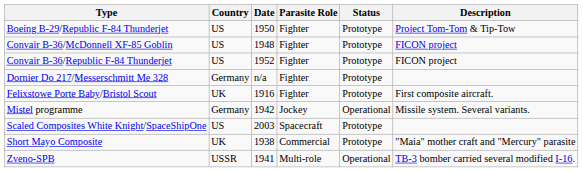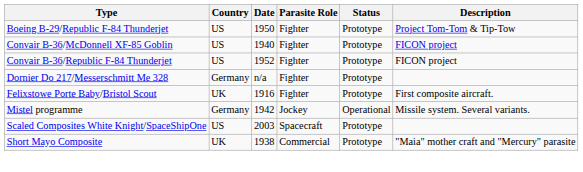Convair B-36/McDonnell XF-85 Goblin | Date: 1948 -> 1940
- row: Zveno-SPB | USSR | 1941 | Multi-role | Operational | TB-3 bomber carried several modified I-16.
